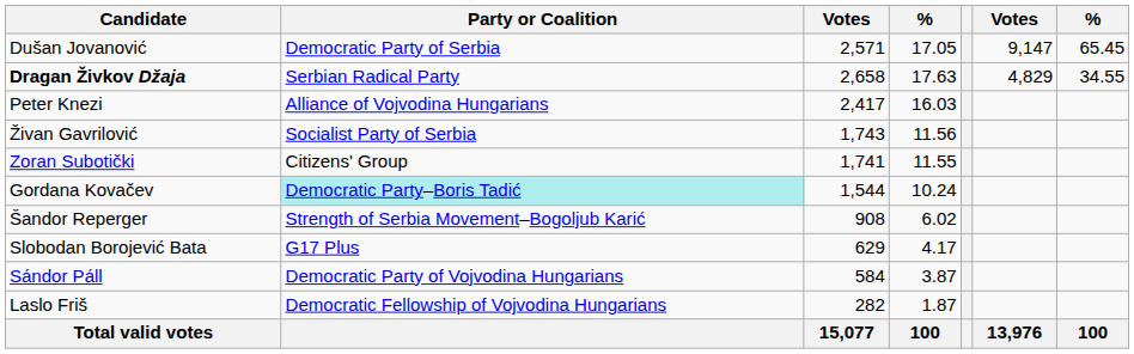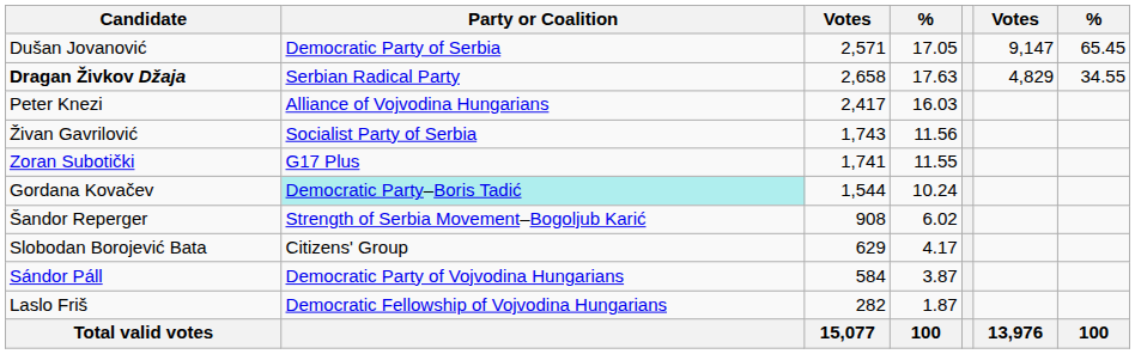Zoran Subotički | Party or Coalition: Citizens' Group -> G17 Plus
Slobodan Borojević Bata | Party or Coalition: G17 Plus -> Citizens' Group
